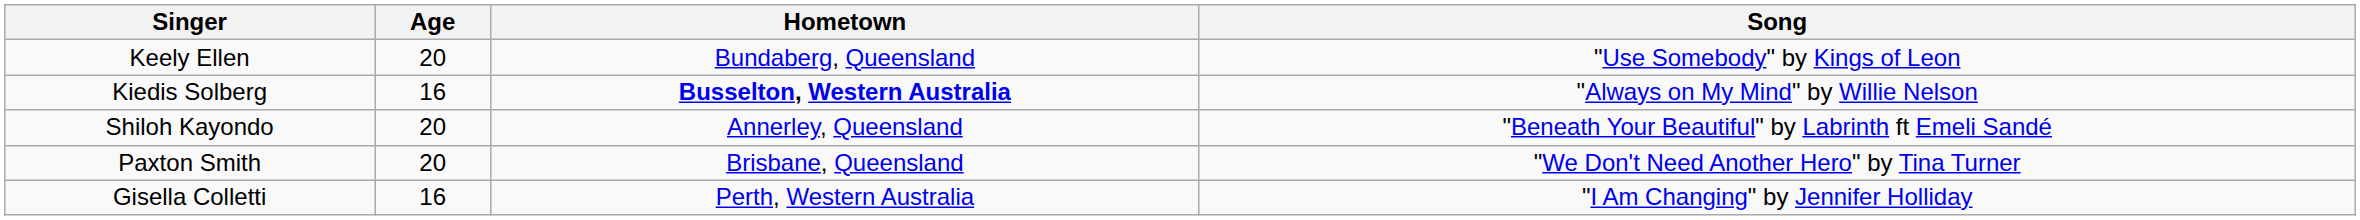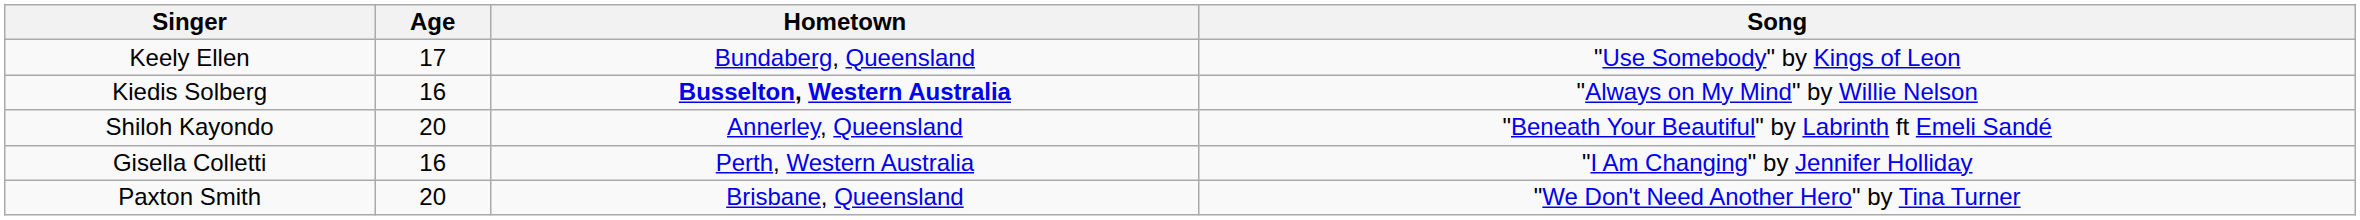Keely Ellen | Age: 20 -> 17
rows swapped: Gisella Colletti <-> Paxton Smith
